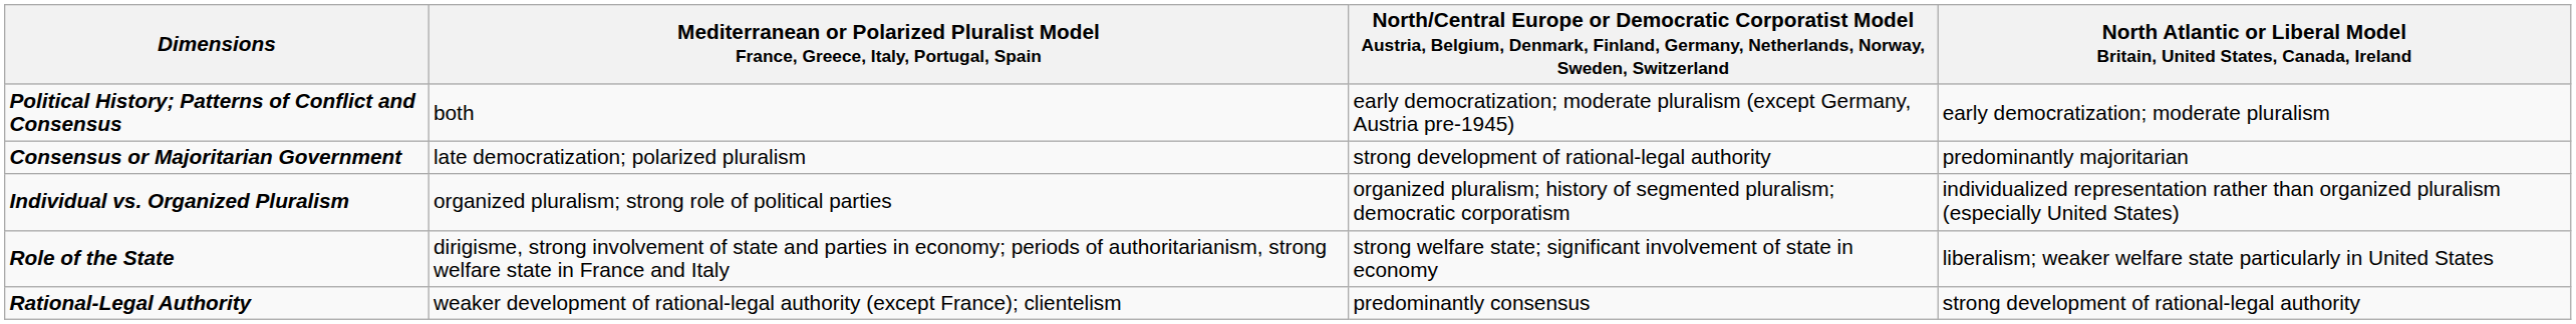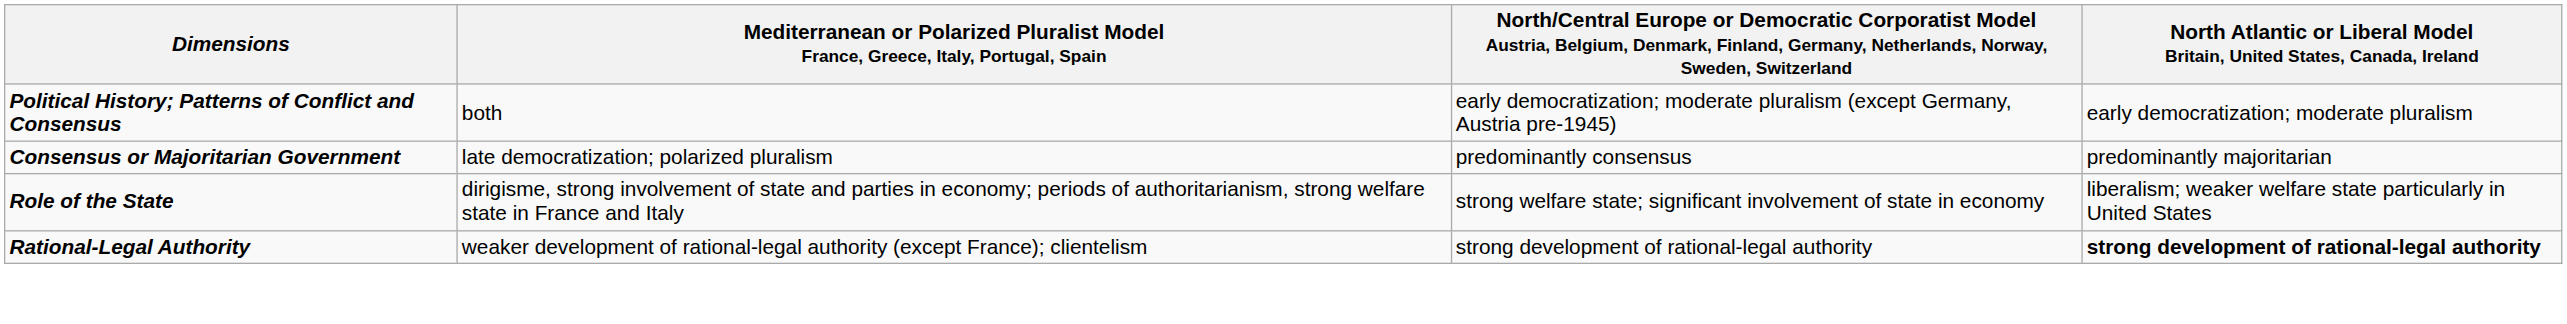Consensus or Majoritarian Government | column 3: strong development of rational-legal authority -> predominantly consensus
- row: Individual vs. Organized Pluralism | organized pluralism; strong role of political parties | organized pluralism; history of segmented pluralism; democratic corporatism | individualized representation rather than organized pluralism (especially United States)
Rational-Legal Authority | column 3: predominantly consensus -> strong development of rational-legal authority
Rational-Legal Authority | column 4: normal -> bold
